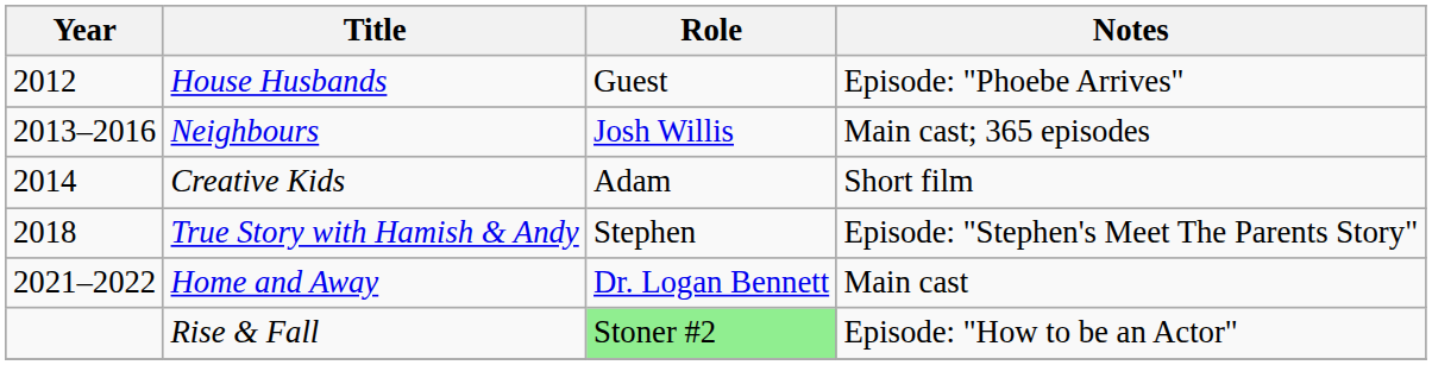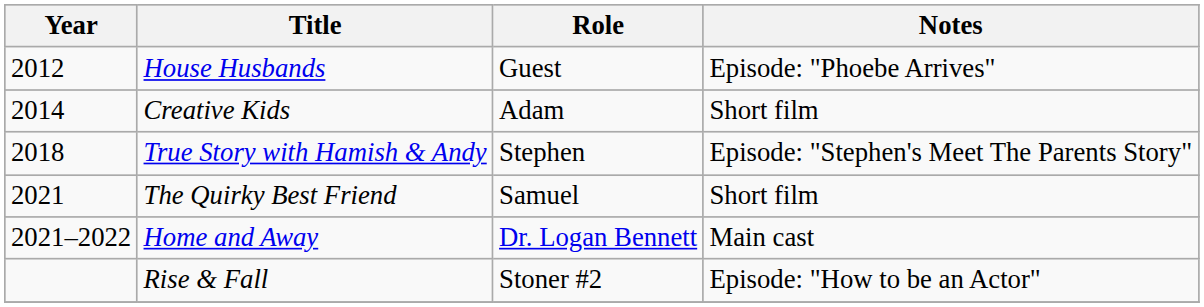- row: 2013–2016 | Neighbours | Josh Willis | Main cast; 365 episodes
+ row: 2021 | The Quirky Best Friend | Samuel | Short film
Rise & Fall | Role: lightgreen background -> no background
